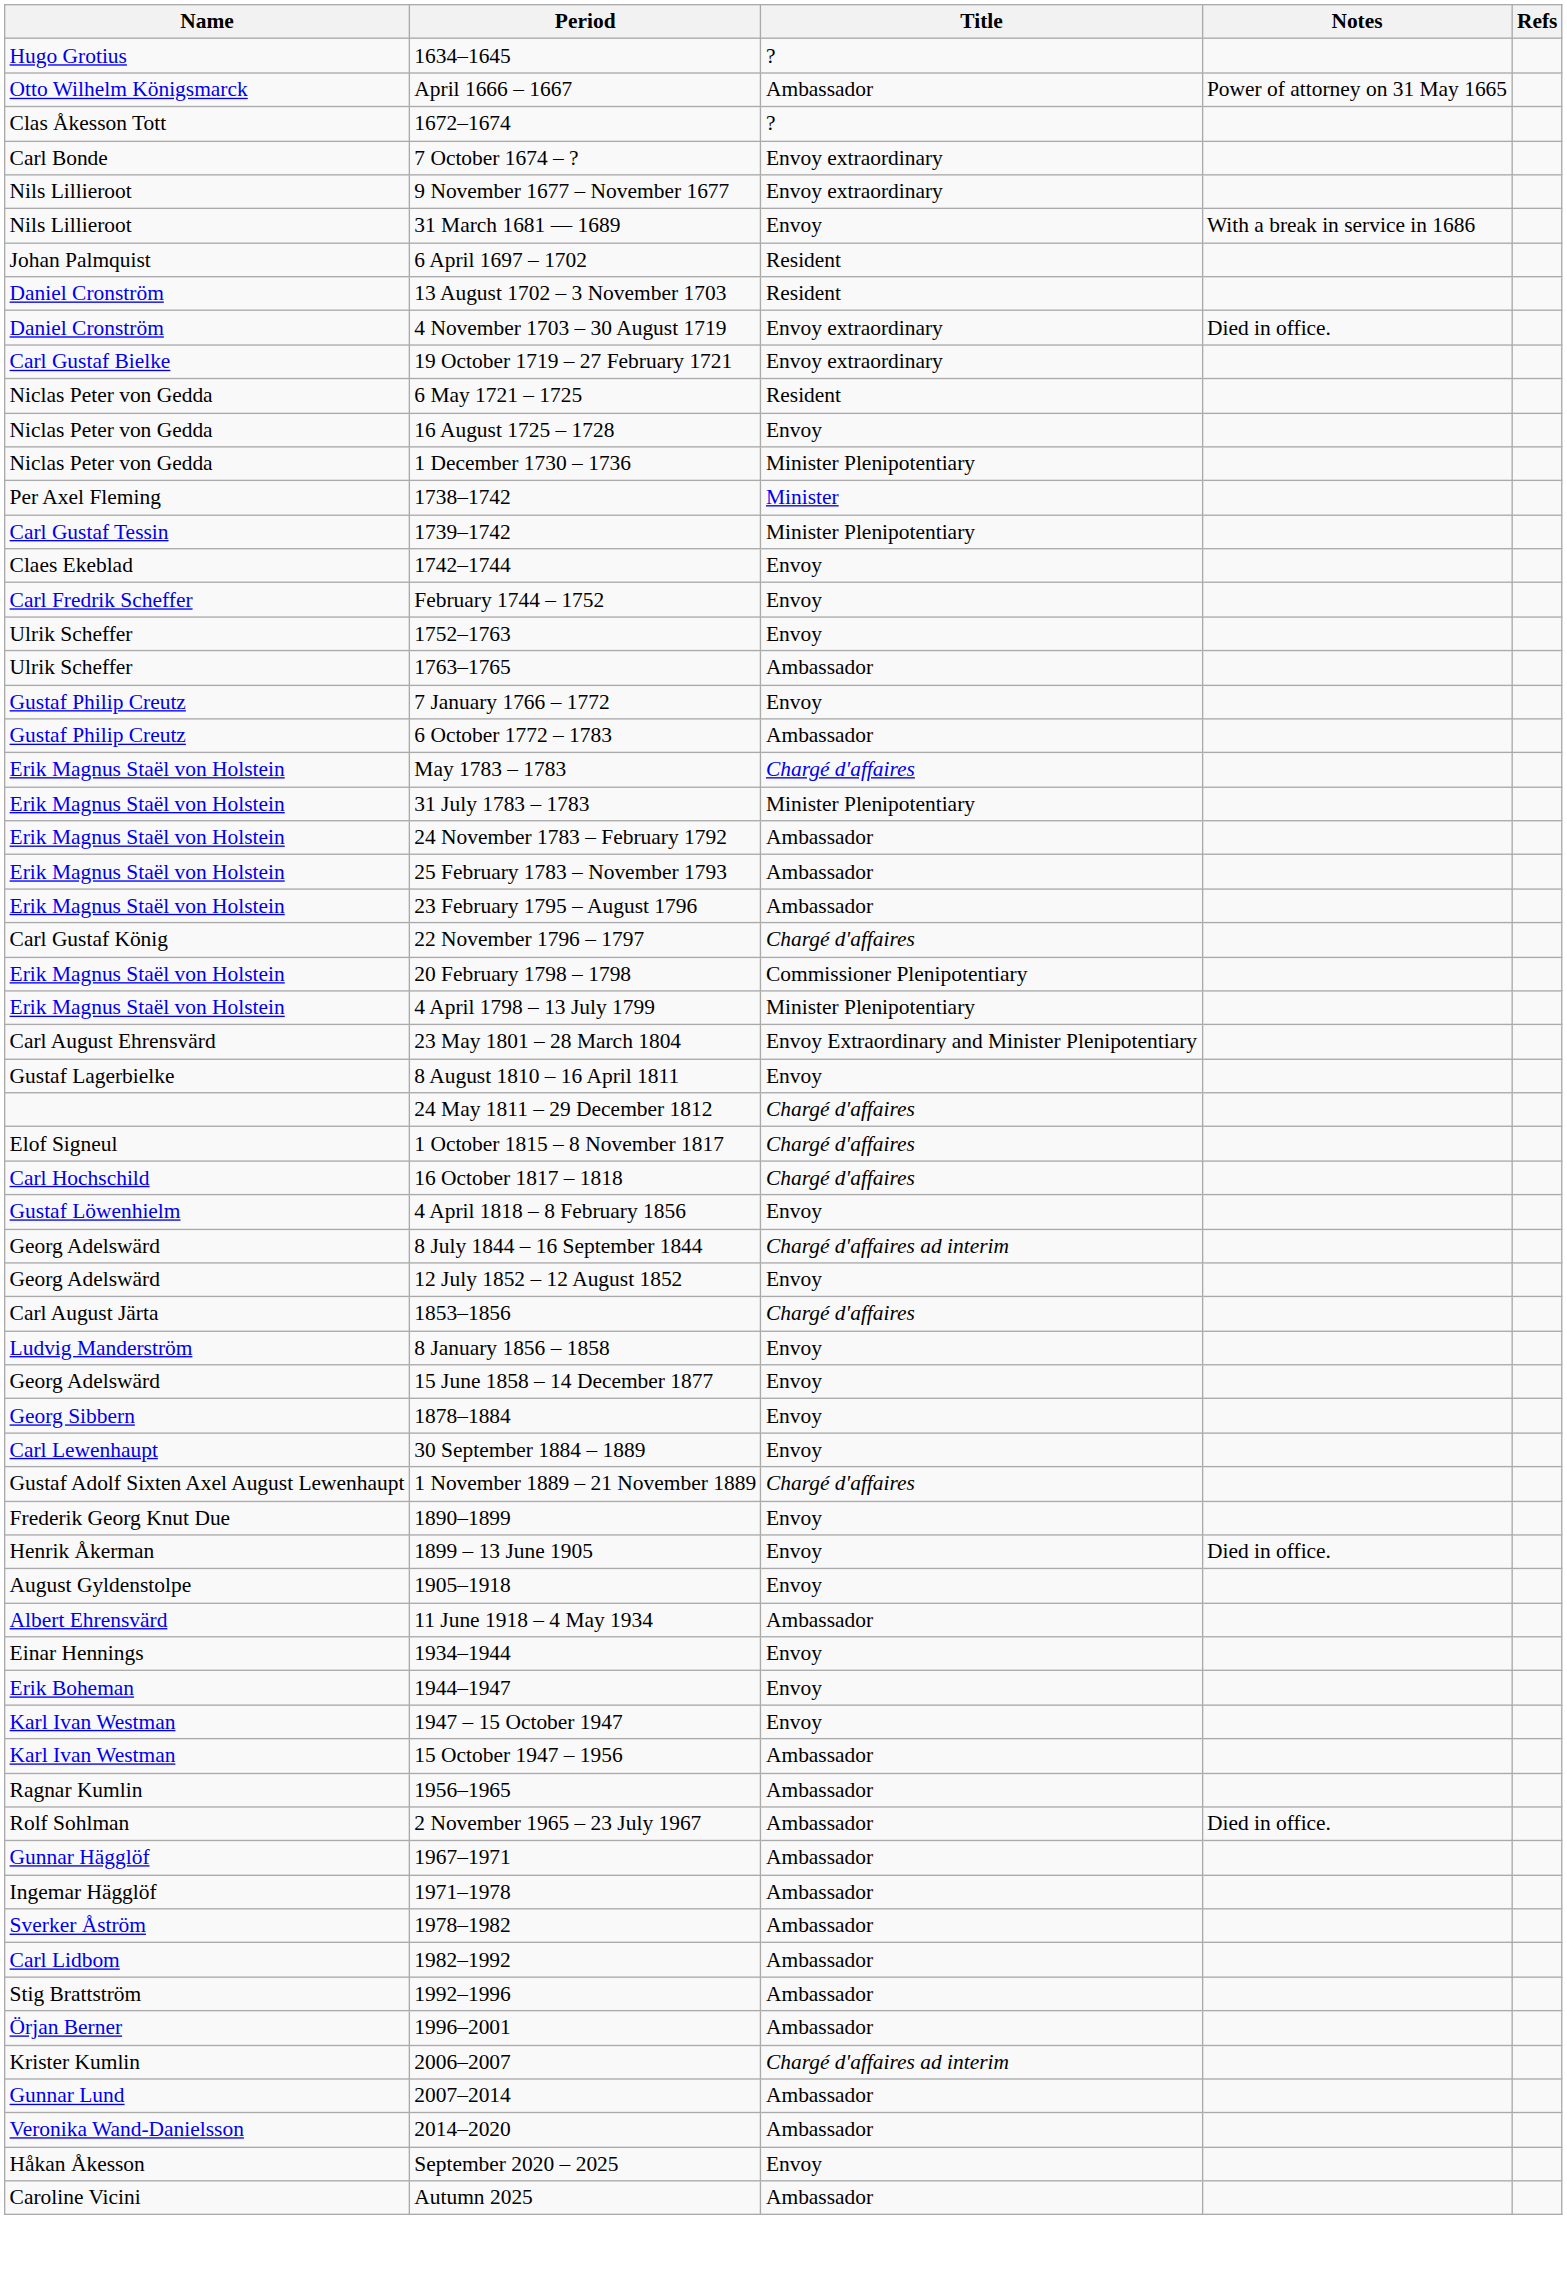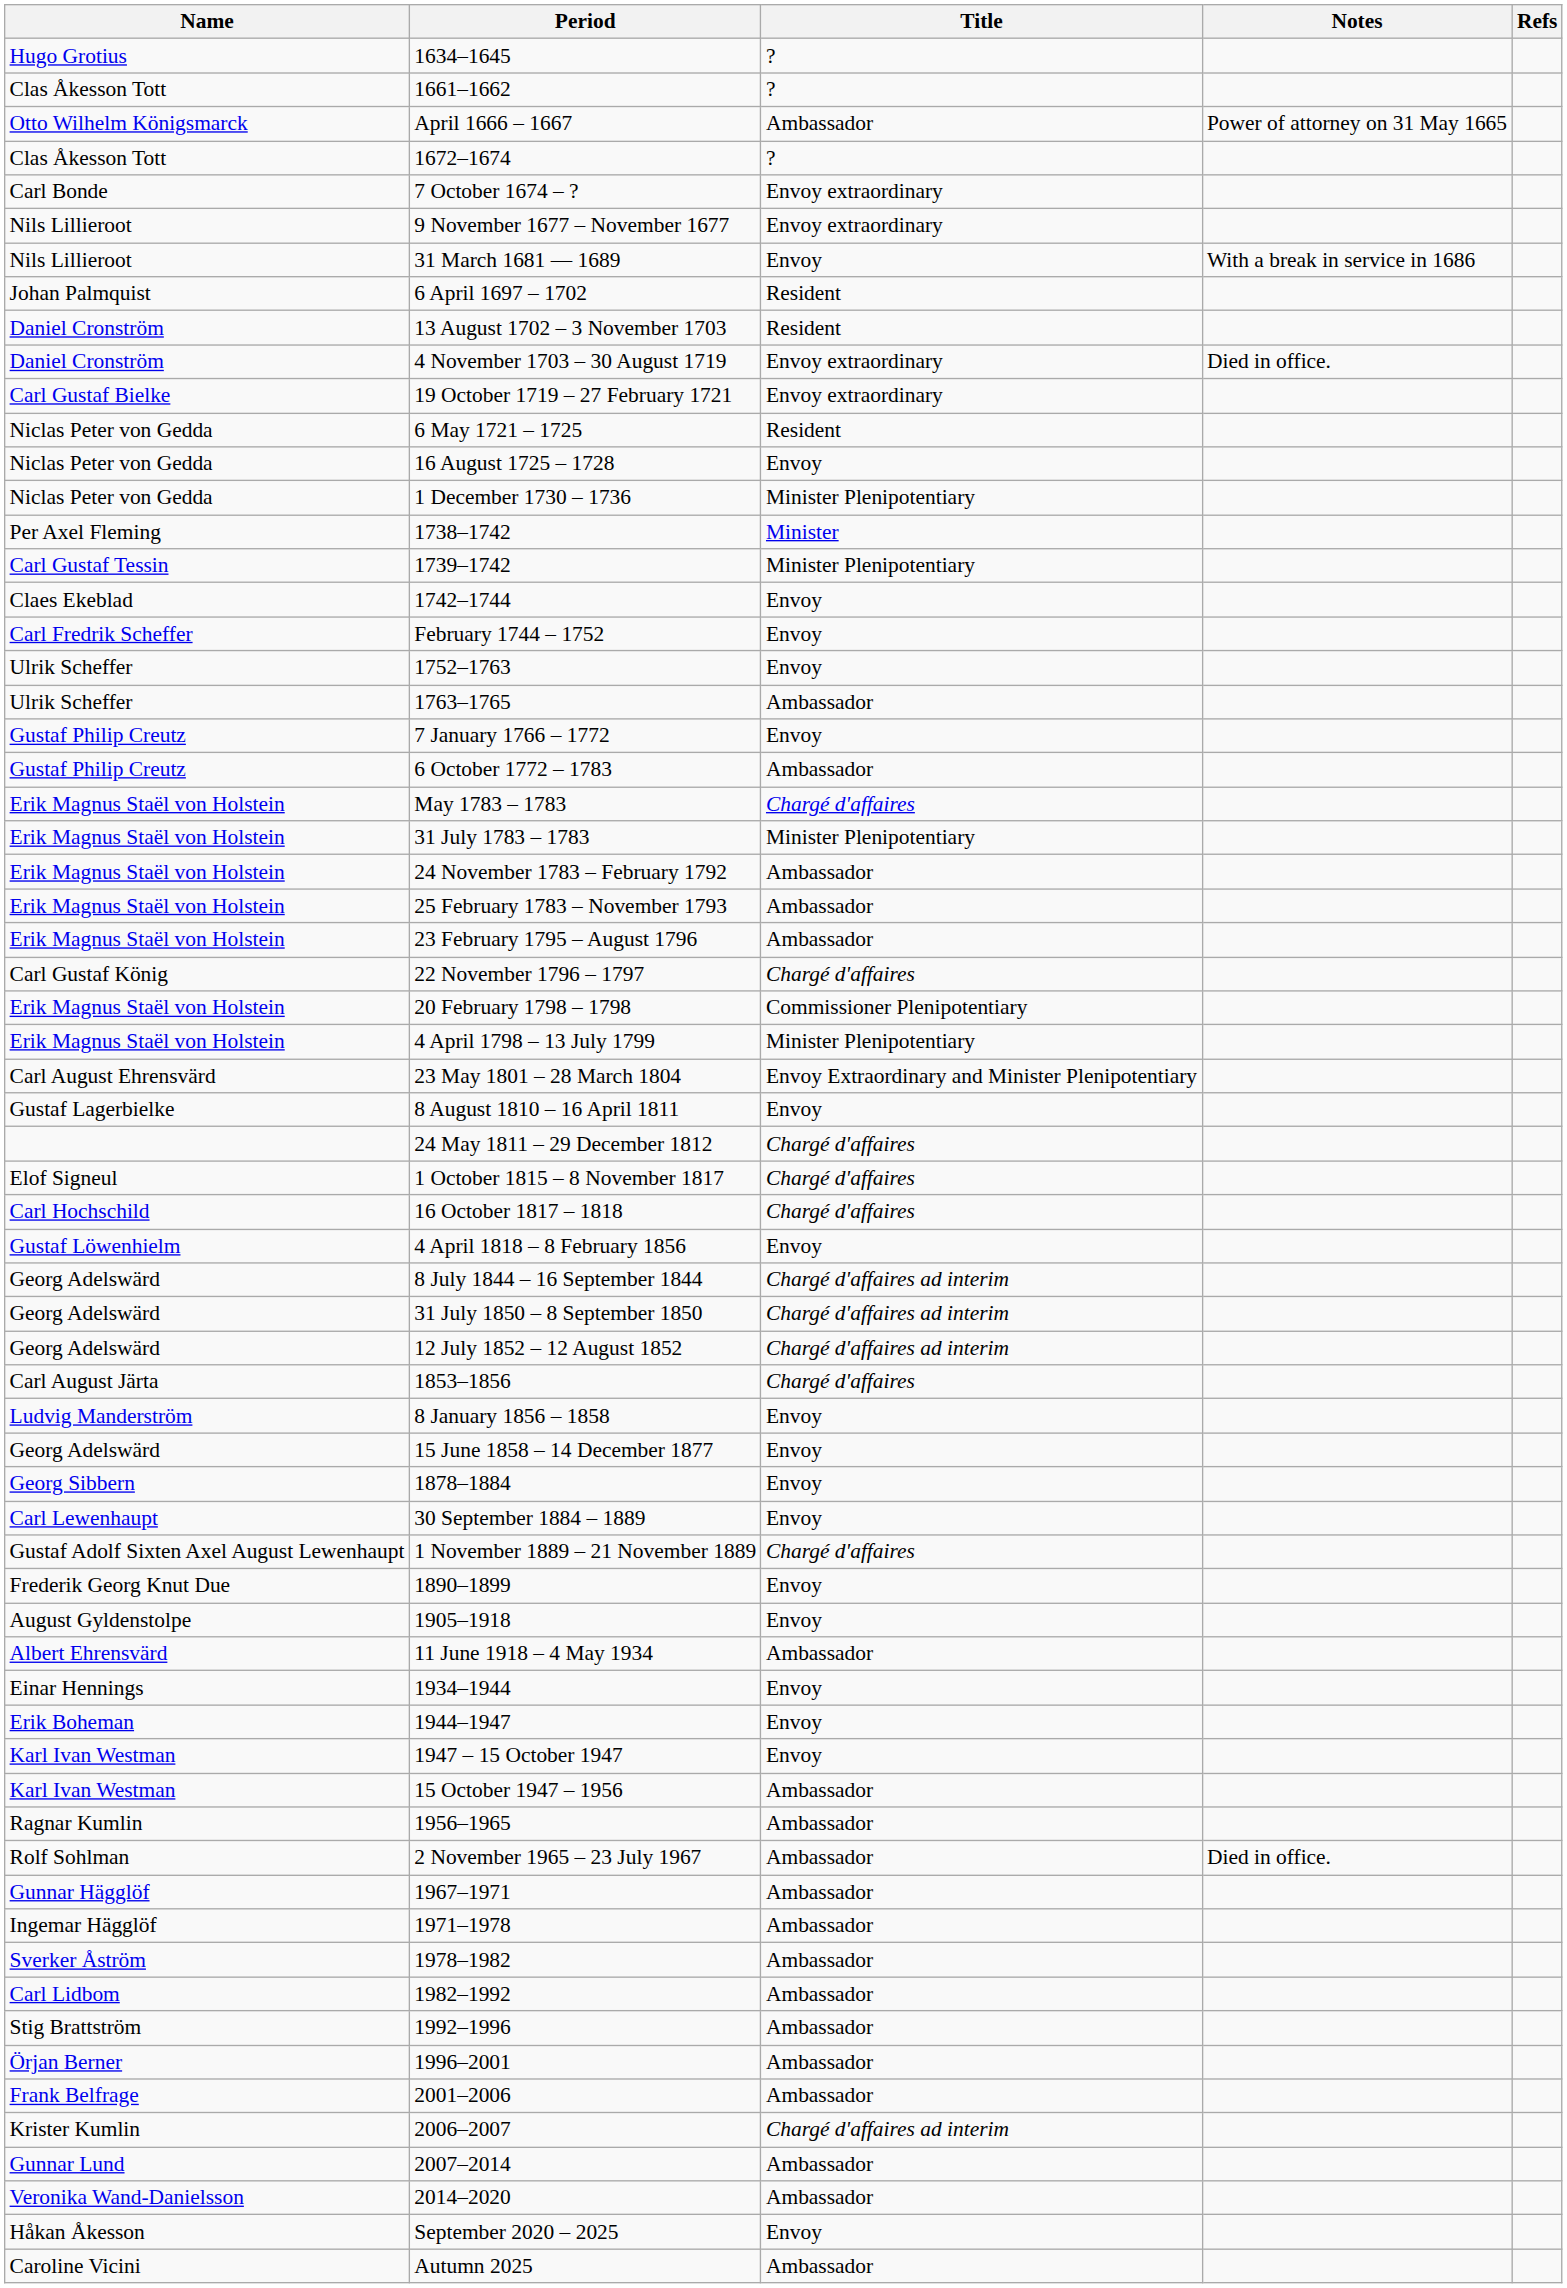+ row: Clas Åkesson Tott | 1661–1662 | ?
+ row: Georg Adelswärd | 31 July 1850 – 8 September 1850 | Chargé d'affaires ad interim
12 July 1852 – 12 August 1852 | Title: Envoy -> Chargé d'affaires ad interim
- row: Henrik Åkerman | 1899 – 13 June 1905 | Envoy | Died in office.
+ row: Frank Belfrage | 2001–2006 | Ambassador
